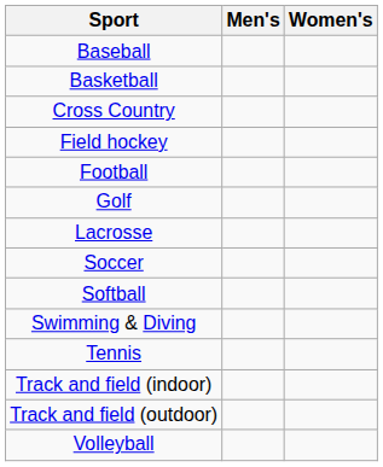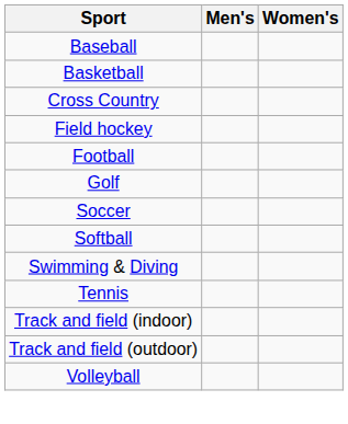- row: Lacrosse
